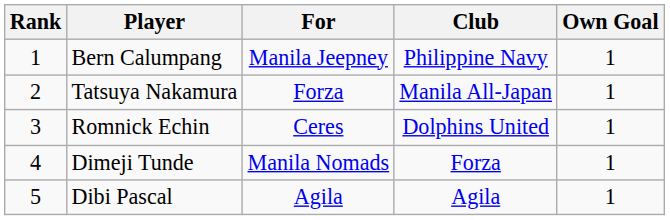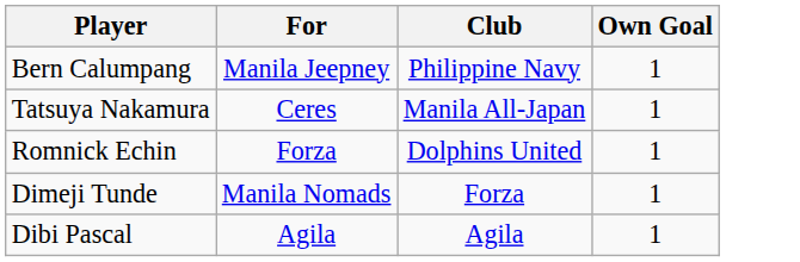- column: Rank | 1 | 2 | 3 | 4 | 5
Tatsuya Nakamura | For: Forza -> Ceres
Romnick Echin | For: Ceres -> Forza
